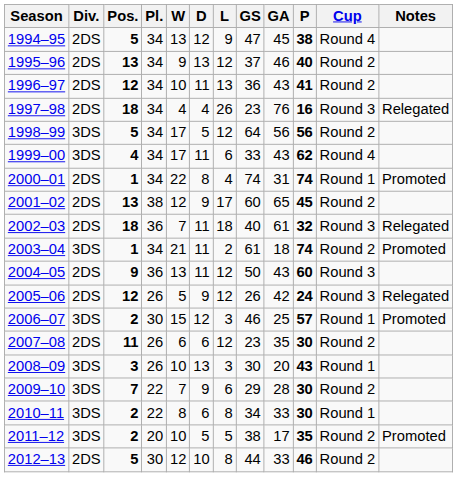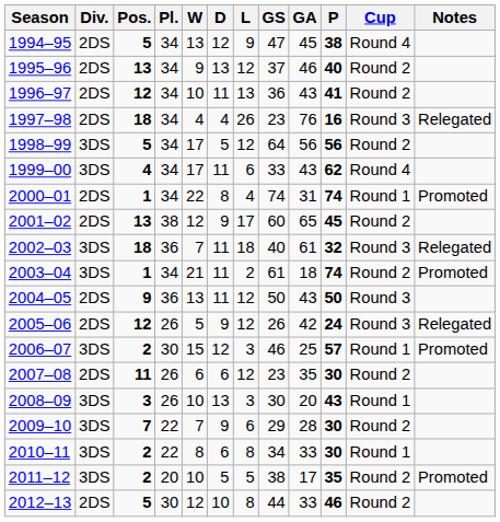2002–03 | Div.: 2DS -> 3DS
2004–05 | P: 60 -> 50
